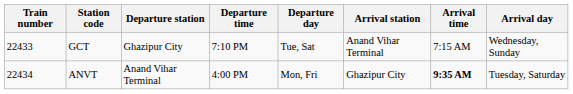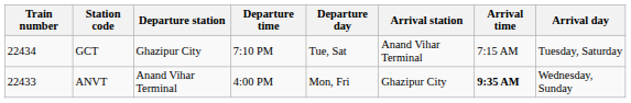GCT | Train number: 22433 -> 22434
GCT | Arrival day: Wednesday, Sunday -> Tuesday, Saturday
ANVT | Train number: 22434 -> 22433
ANVT | Arrival day: Tuesday, Saturday -> Wednesday, Sunday
